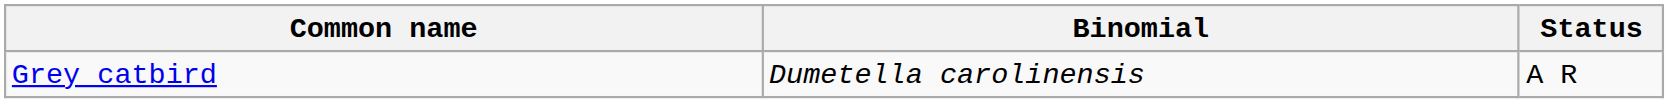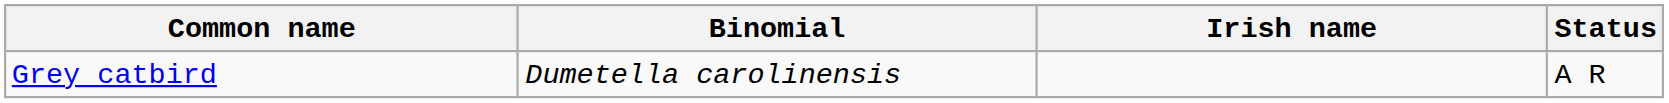+ column: Irish name
